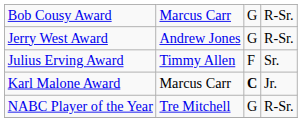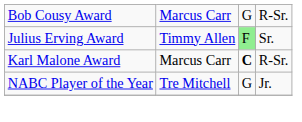- row: Jerry West Award | Andrew Jones | G | R-Sr.
Julius Erving Award | column 3: no background -> lightgreen background
Karl Malone Award | column 4: Jr. -> R-Sr.
NABC Player of the Year | column 4: R-Sr. -> Jr.
